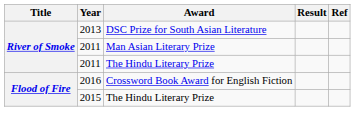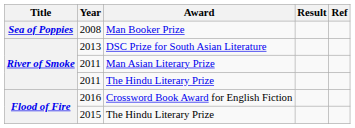+ row: Sea of Poppies | 2008 | Man Booker Prize
